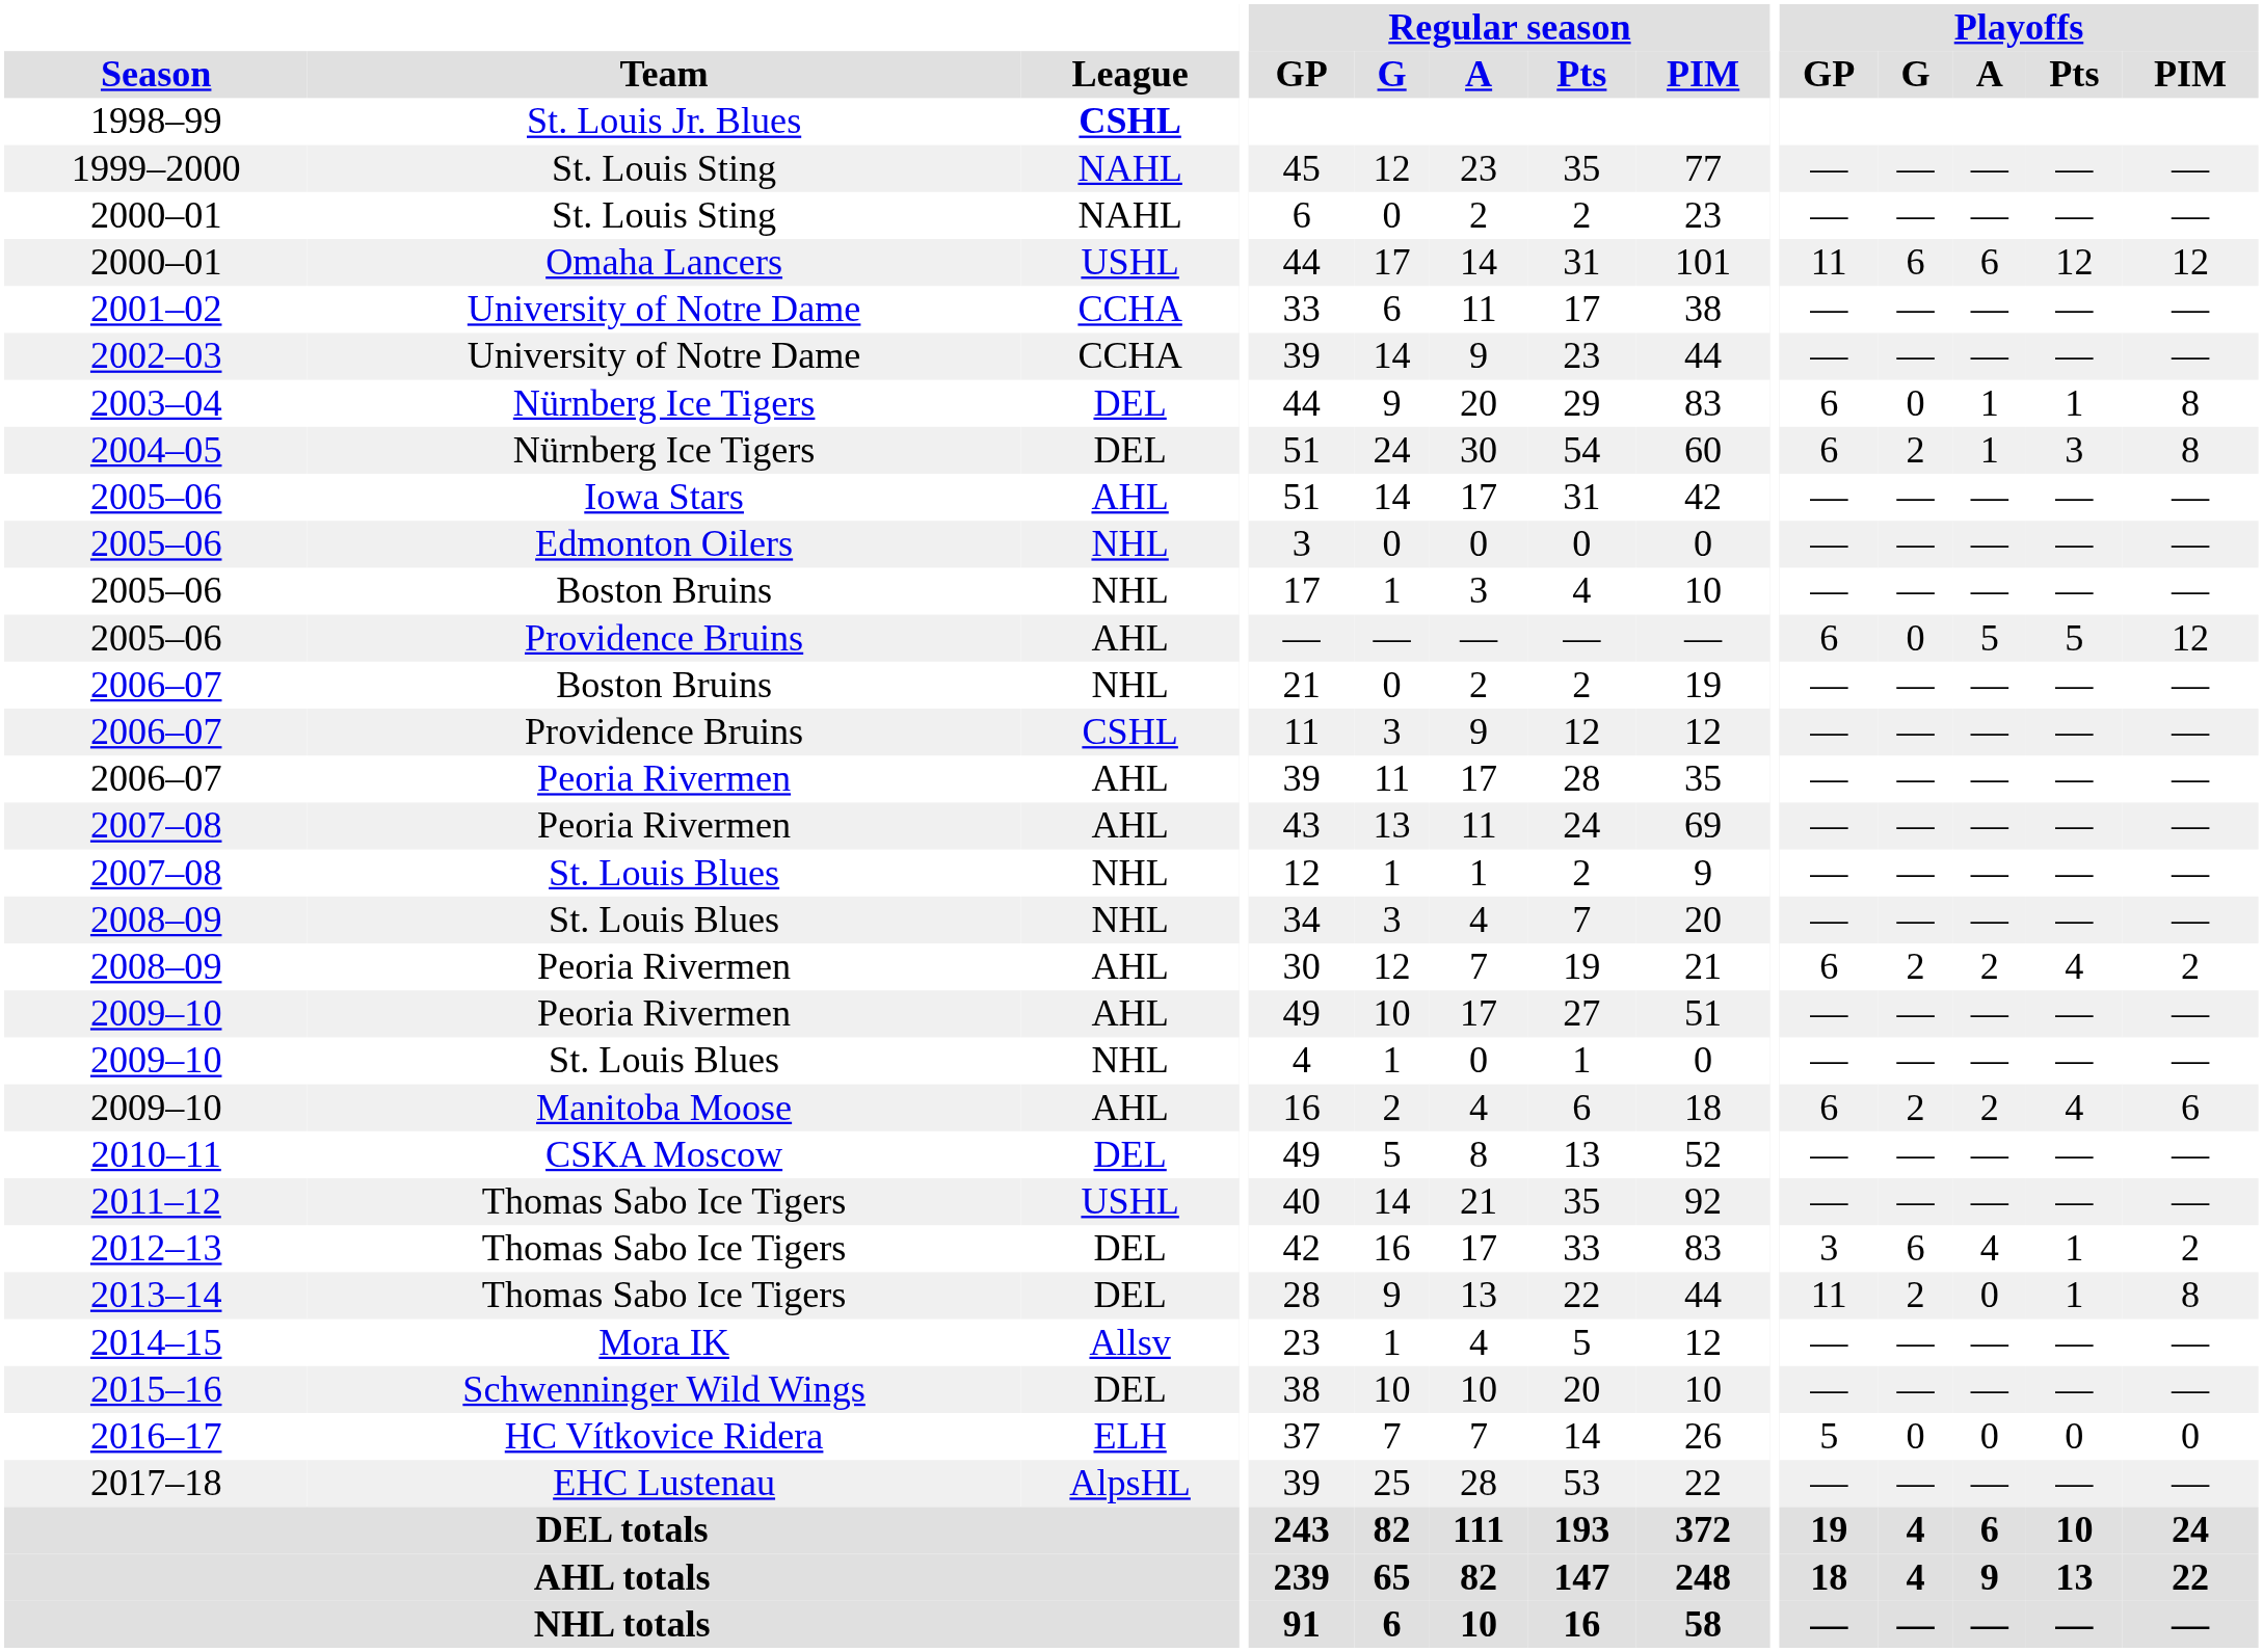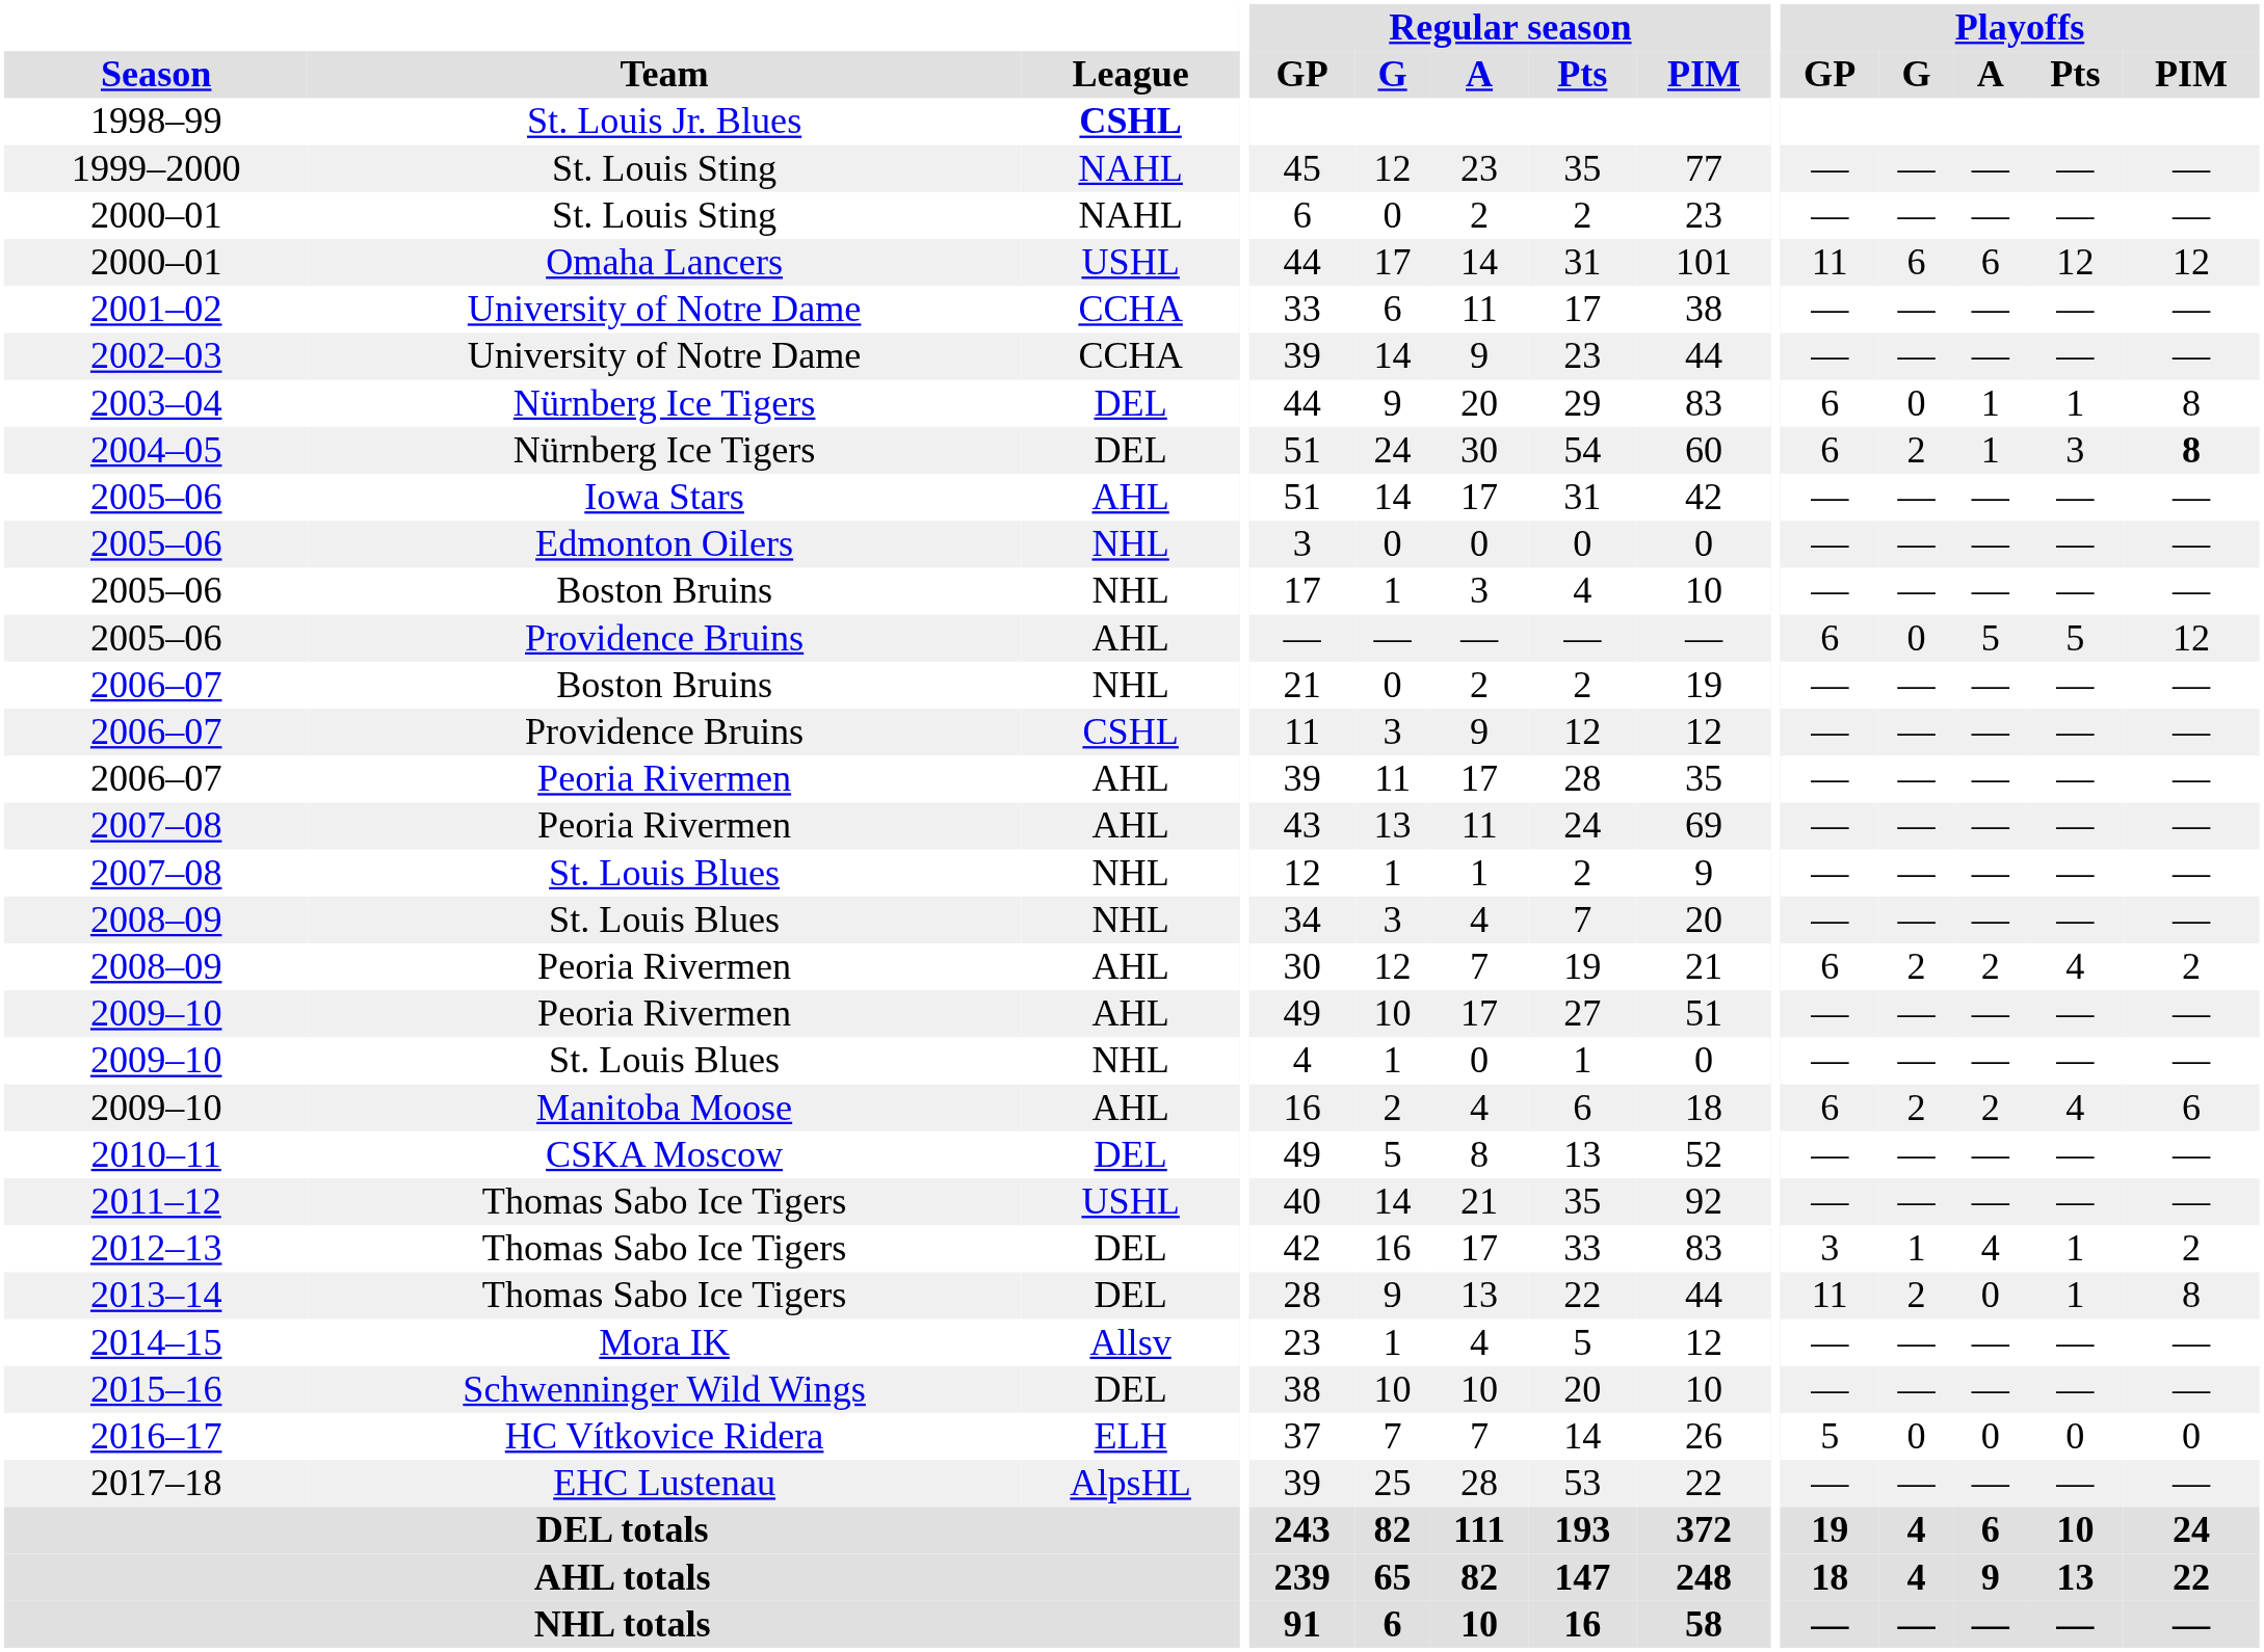2004–05 | Playoffs / PIM: normal -> bold
2012–13 | Playoffs / G: 6 -> 1
